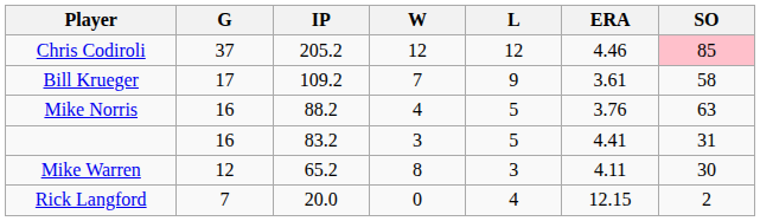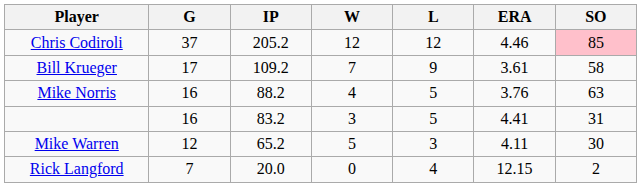Mike Warren | W: 8 -> 5
